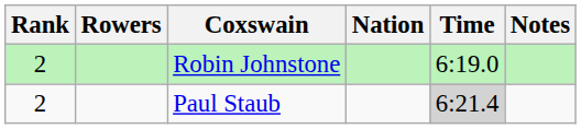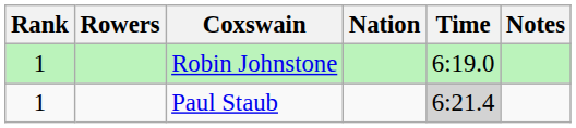Robin Johnstone | Rank: 2 -> 1
Paul Staub | Rank: 2 -> 1
